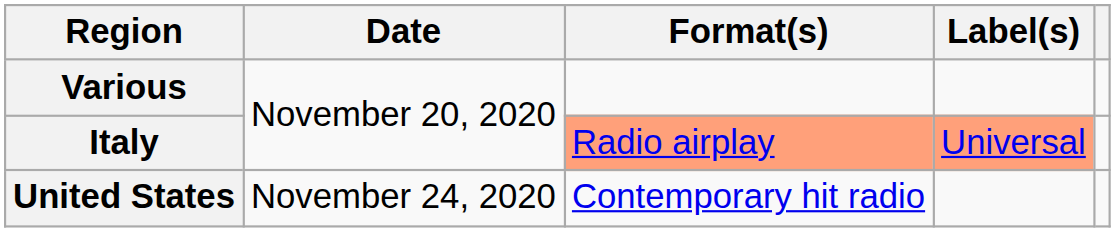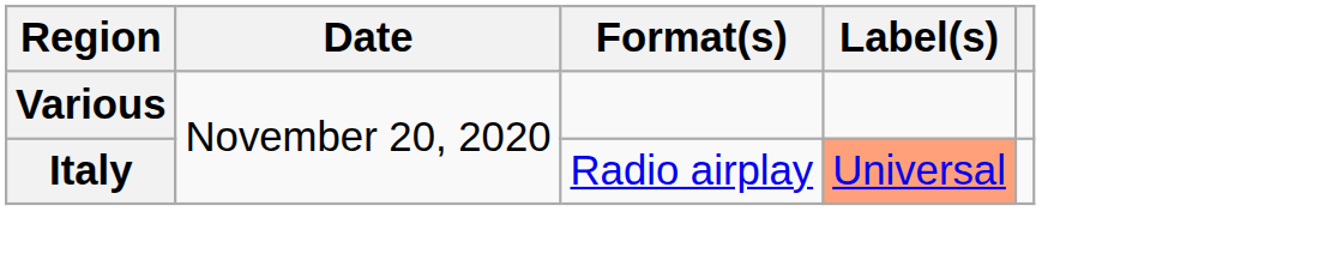Italy | Format(s): lightsalmon background -> no background
- row: United States | November 24, 2020 | Contemporary hit radio
